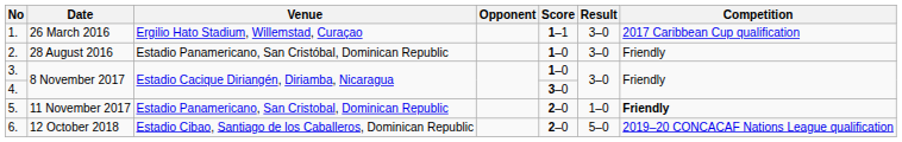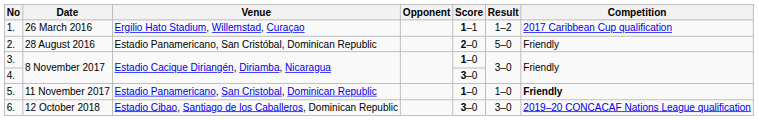1. | Result: 3–0 -> 1–2
2. | Score: 1–0 -> 2–0
2. | Result: 3–0 -> 5–0
5. | Score: 2–0 -> 1–0
6. | Score: 2–0 -> 3–0
6. | Result: 5–0 -> 3–0
